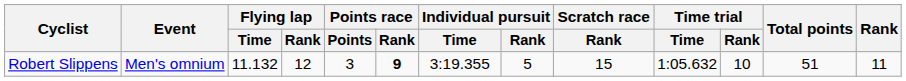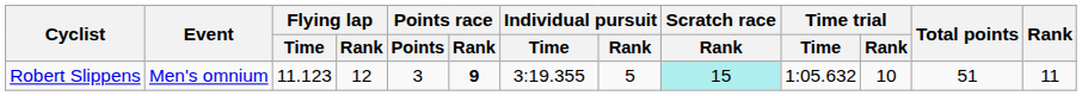Robert Slippens | Flying lap / Time: 11.132 -> 11.123
Robert Slippens | Scratch race / Rank: no background -> paleturquoise background
